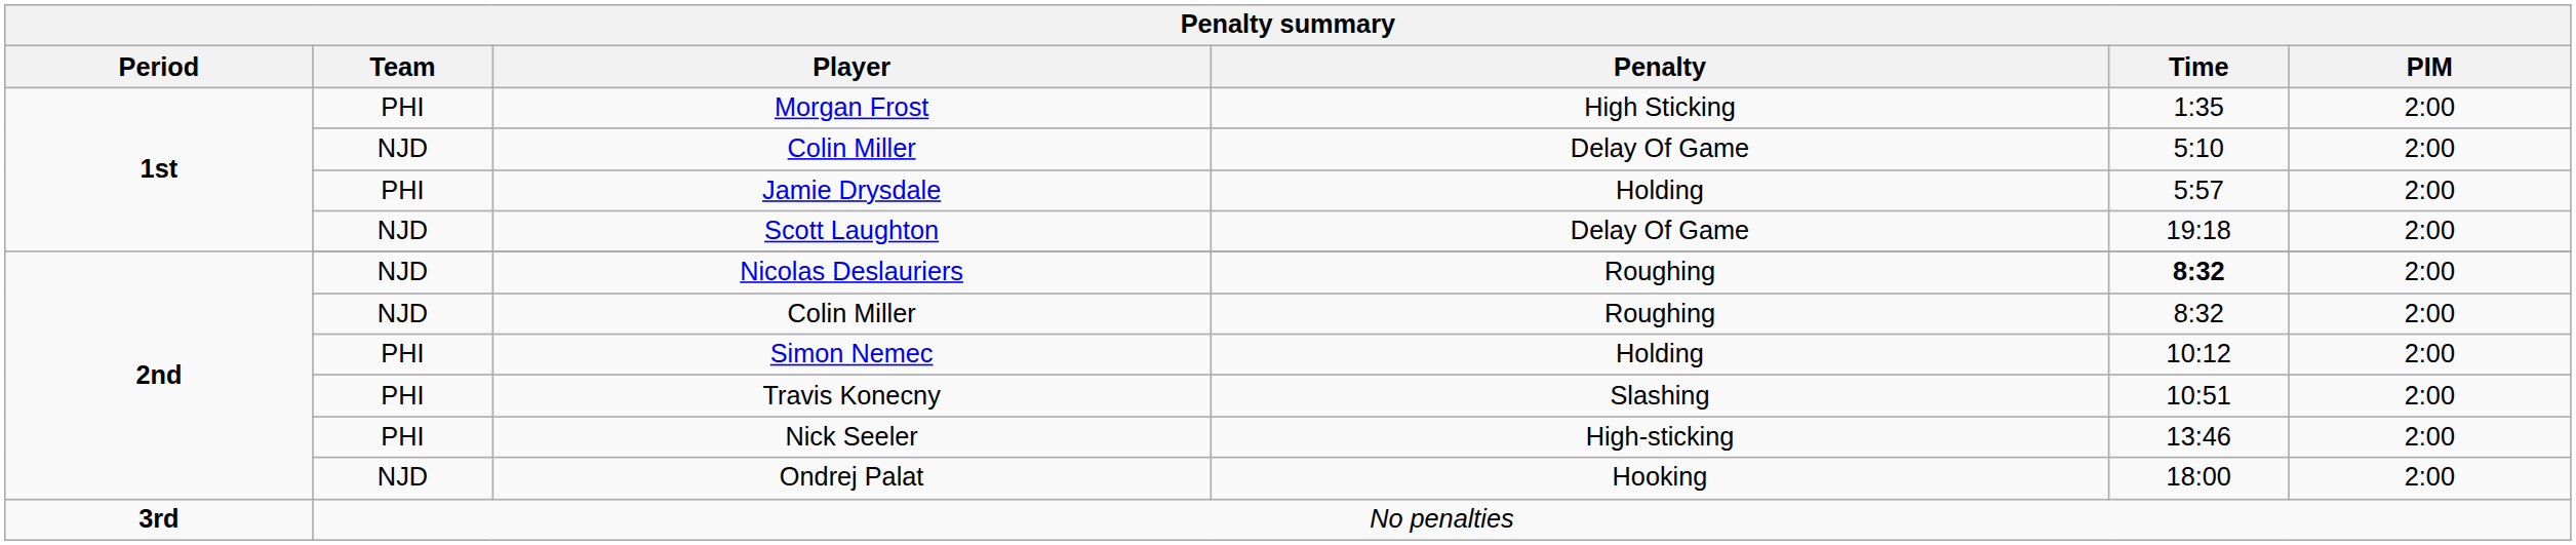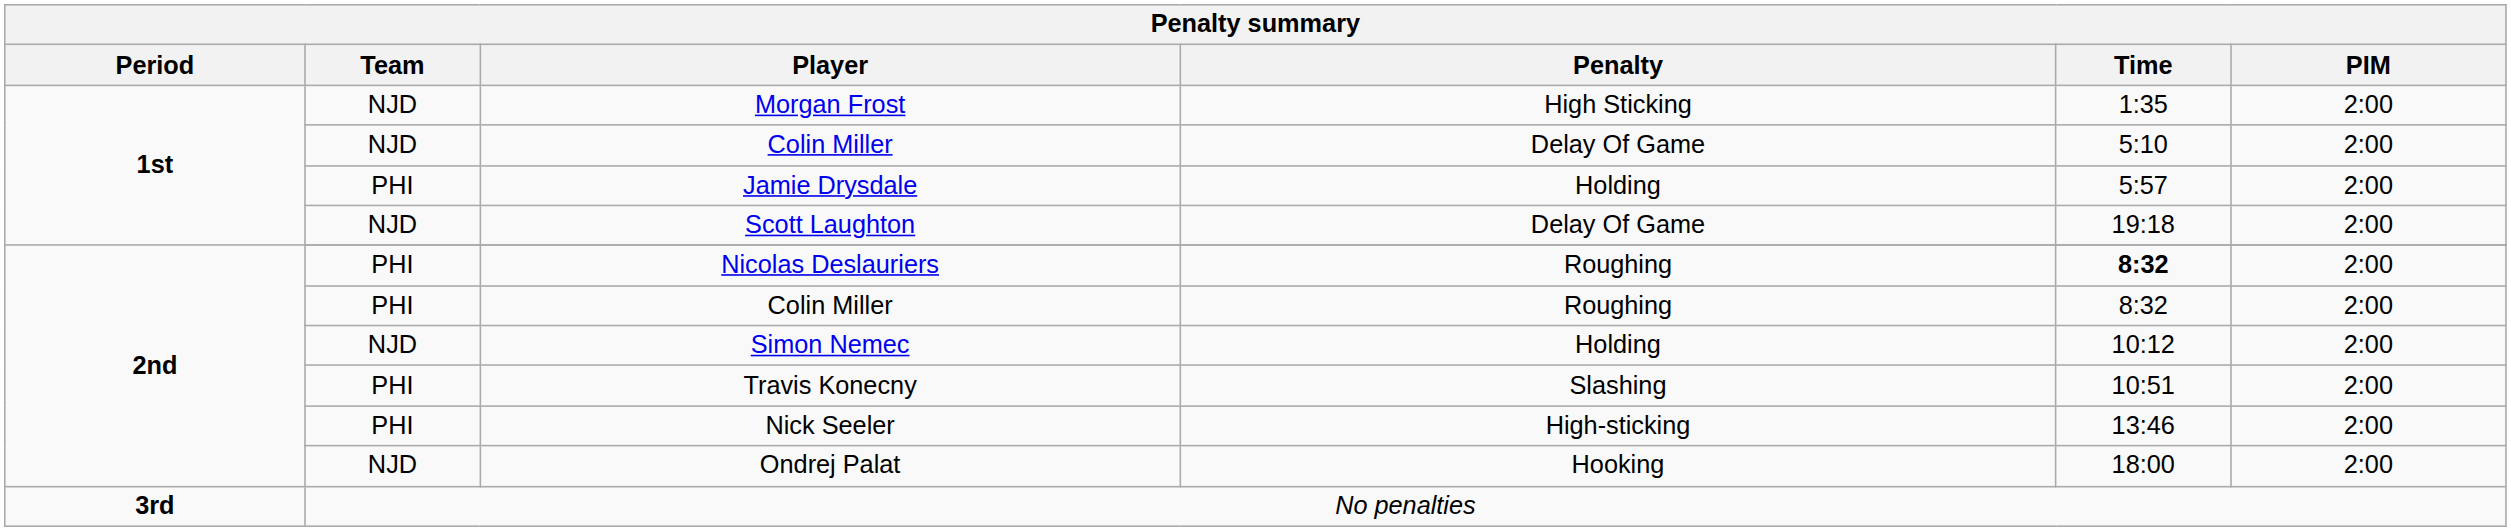Morgan Frost | Penalty summary / Team: PHI -> NJD
Nicolas Deslauriers | Penalty summary / Team: NJD -> PHI
Colin Miller / Roughing | Penalty summary / Team: NJD -> PHI
Simon Nemec | Penalty summary / Team: PHI -> NJD
